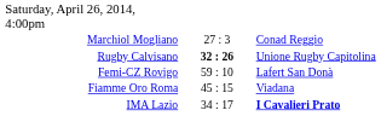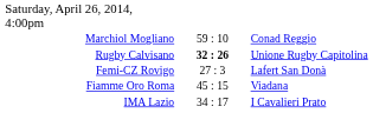Marchiol Mogliano | column 2: 27 : 3 -> 59 : 10
Femi-CZ Rovigo | column 2: 59 : 10 -> 27 : 3
IMA Lazio | column 3: bold -> normal
